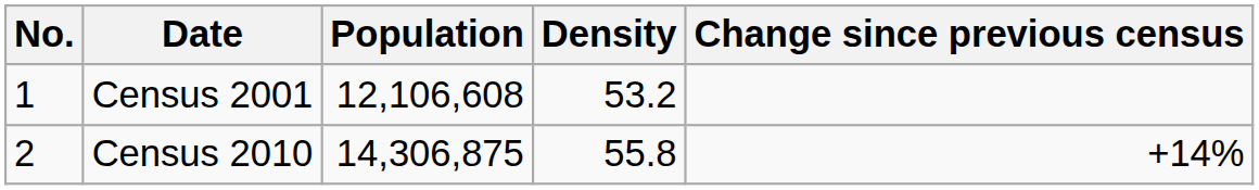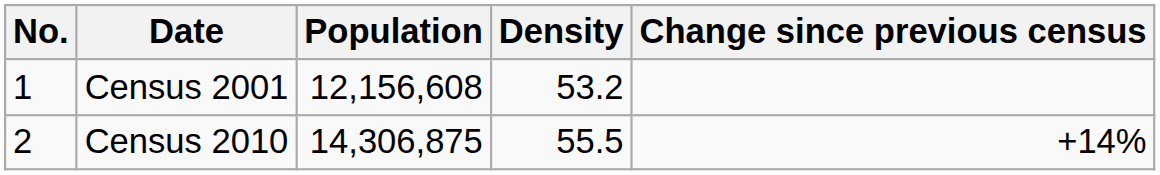Census 2001 | Population: 12,106,608 -> 12,156,608
Census 2010 | Density: 55.8 -> 55.5
